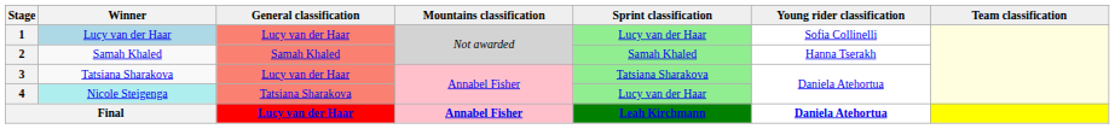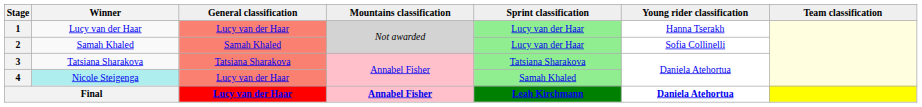1 | Winner: lightblue background -> no background
1 | Young rider classification: Sofia Collinelli -> Hanna Tserakh
2 | Sprint classification: Samah Khaled -> Lucy van der Haar
2 | Young rider classification: Hanna Tserakh -> Sofia Collinelli
3 | General classification: Lucy van der Haar -> Tatsiana Sharakova
4 | General classification: Tatsiana Sharakova -> Lucy van der Haar
4 | Sprint classification: Lucy van der Haar -> Samah Khaled
